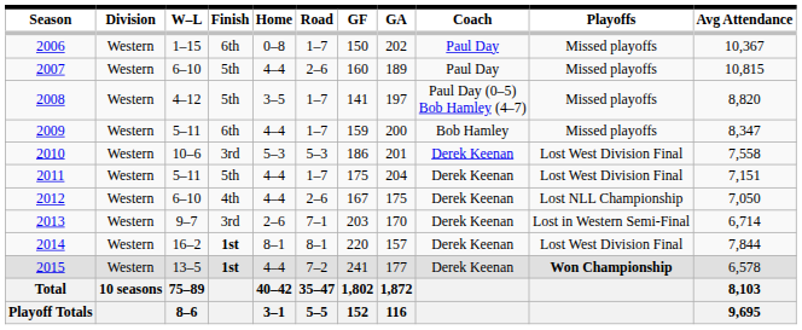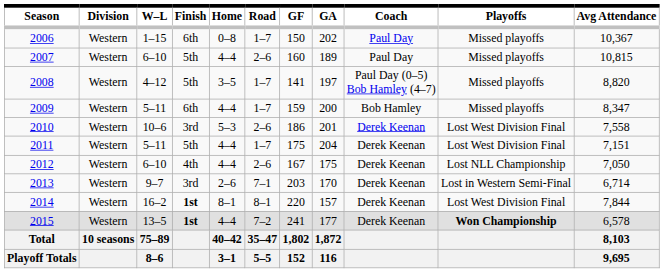2010 | Road: 5–3 -> 2–6
